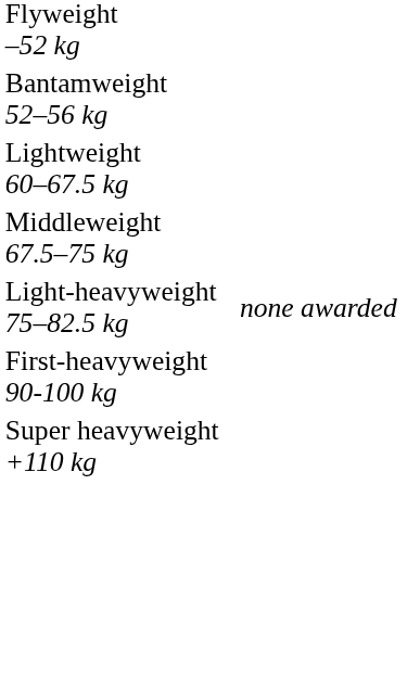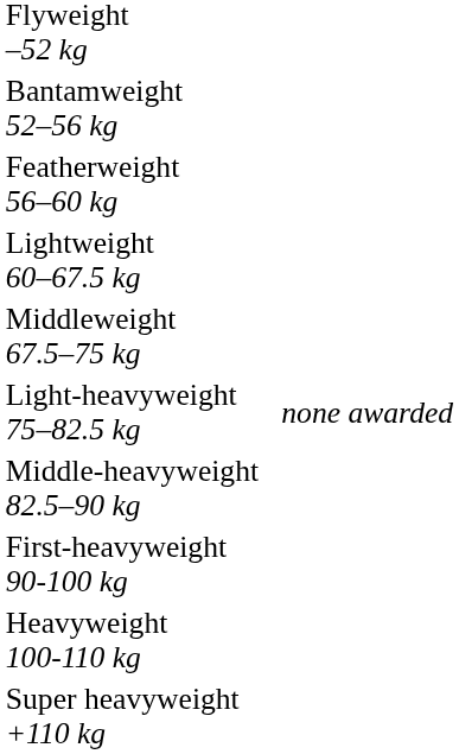+ row: Featherweight 56–60 kg
+ row: Middle-heavyweight 82.5–90 kg
+ row: Heavyweight 100-110 kg
